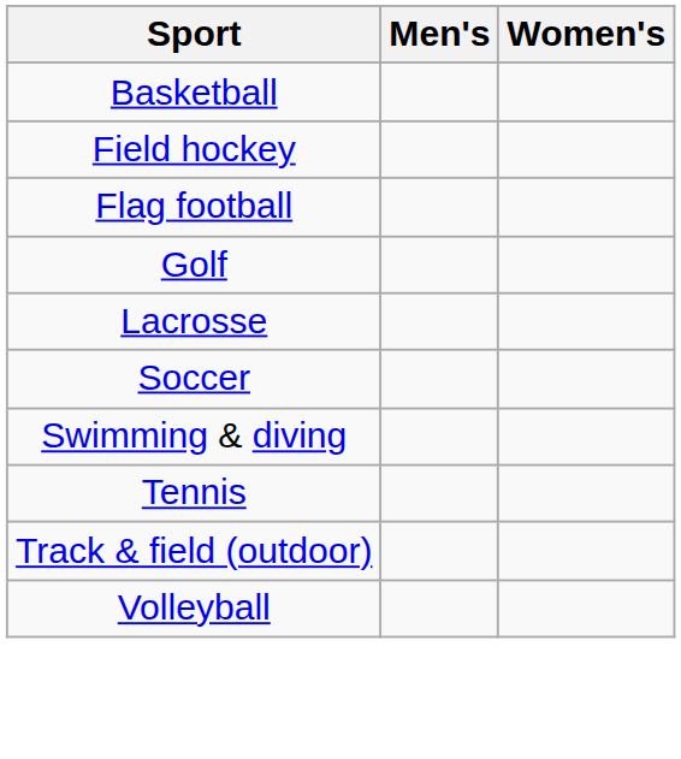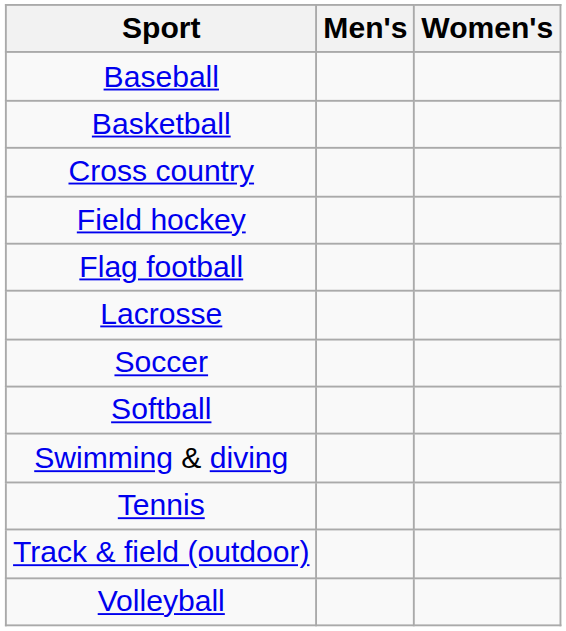+ row: Baseball
+ row: Cross country
- row: Golf
+ row: Softball
